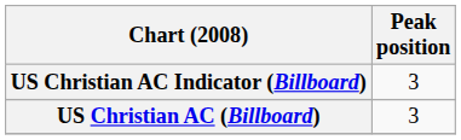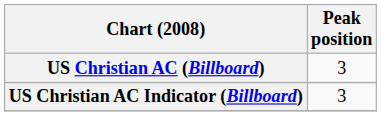rows swapped: US Christian AC (Billboard) <-> US Christian AC Indicator (Billboard)
